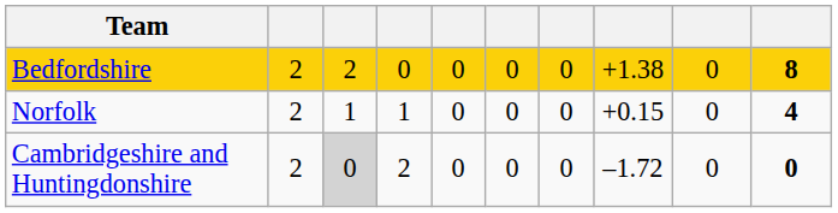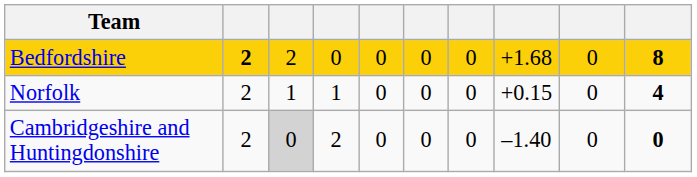Bedfordshire | column 2: normal -> bold
Bedfordshire | column 8: +1.38 -> +1.68
Cambridgeshire and Huntingdonshire | column 8: –1.72 -> –1.40
